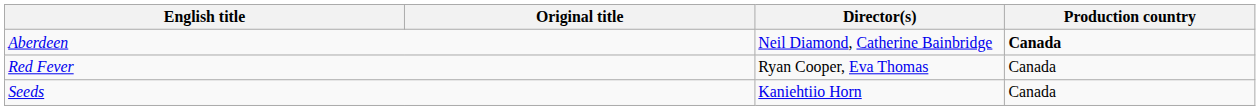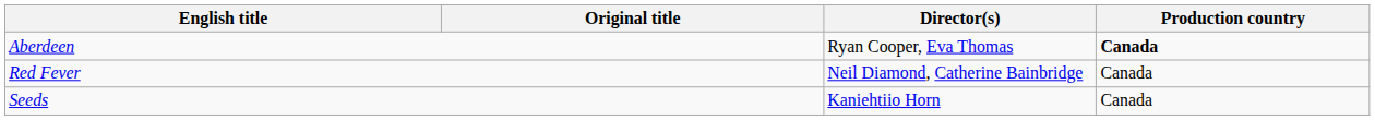Aberdeen | Director(s): Neil Diamond, Catherine Bainbridge -> Ryan Cooper, Eva Thomas
Red Fever | Director(s): Ryan Cooper, Eva Thomas -> Neil Diamond, Catherine Bainbridge
